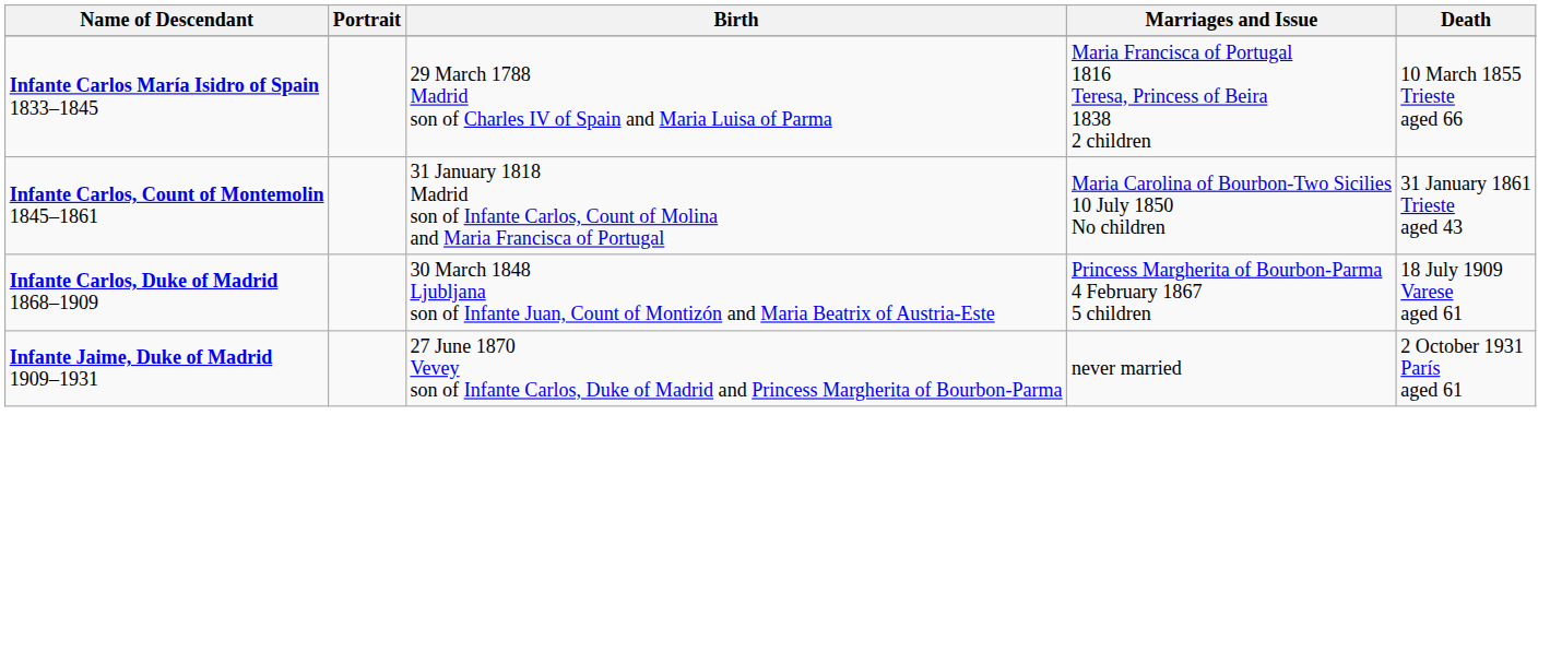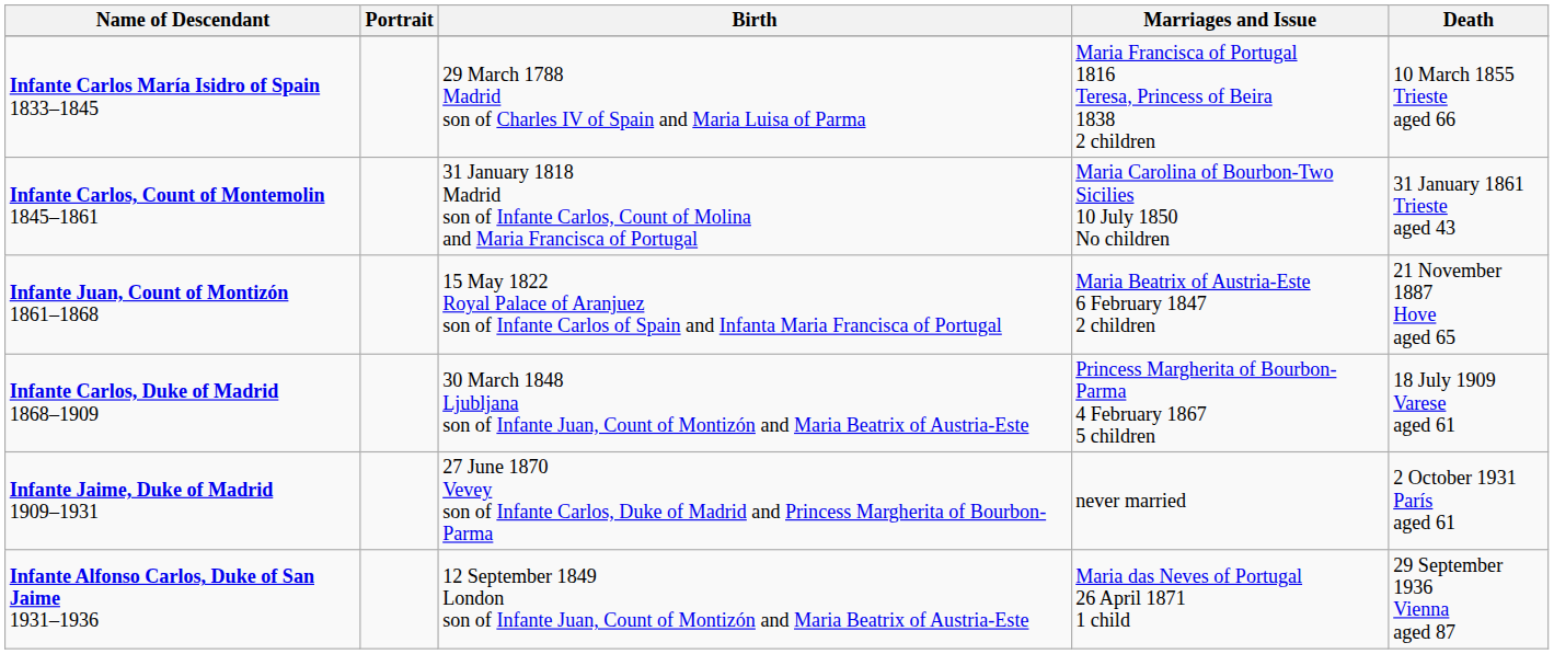+ row: Infante Juan, Count of Montizón 1861–1868 | 15 May 1822 Royal Palace of Aranjuez son of Infante Carlos of Spain and Infanta Maria Francisca of Portugal | Maria Beatrix of Austria-Este 6 February 1847 2 children | 21 November 1887 Hove aged 65
+ row: Infante Alfonso Carlos, Duke of San Jaime 1931–1936 | 12 September 1849 London son of Infante Juan, Count of Montizón and Maria Beatrix of Austria-Este | Maria das Neves of Portugal 26 April 1871 1 child | 29 September 1936 Vienna aged 87
